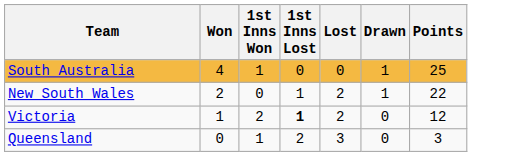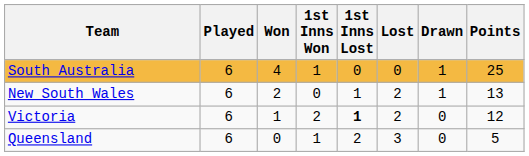+ column: Played | 6 | 6 | 6 | 6
New South Wales | Points: 22 -> 13
Queensland | Points: 3 -> 5
